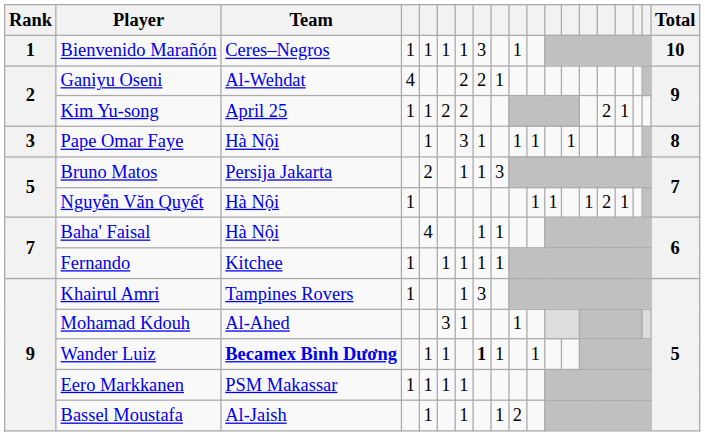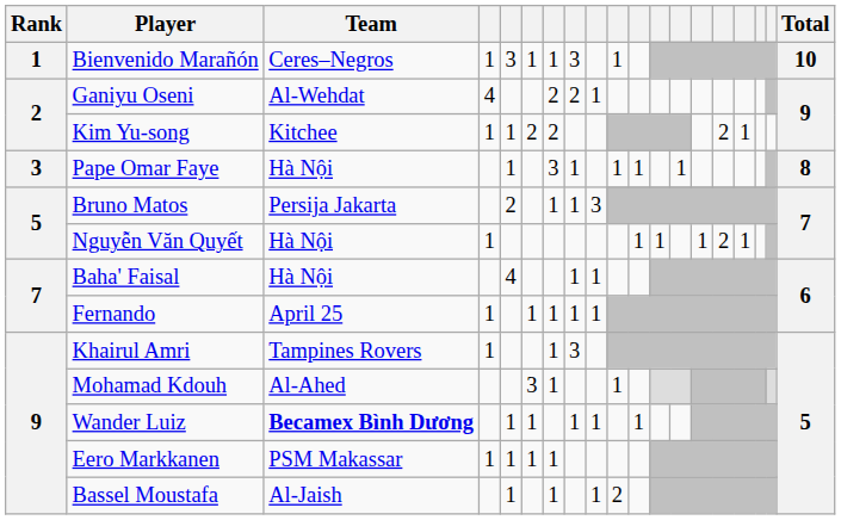Bienvenido Marañón | column 5: 1 -> 3
Kim Yu-song | Team: April 25 -> Kitchee
Fernando | Team: Kitchee -> April 25
Wander Luiz | column 8: bold -> normal
